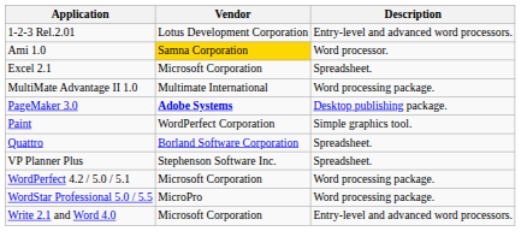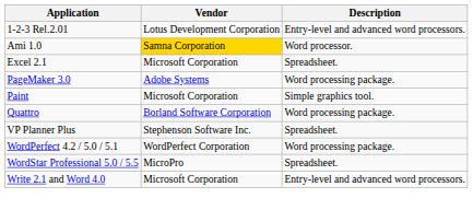- row: MultiMate Advantage II 1.0 | Multimate International | Word processing package.
PageMaker 3.0 | Vendor: bold -> normal
PageMaker 3.0 | Description: Desktop publishing package. -> Word processing package.
Paint | Vendor: WordPerfect Corporation -> Microsoft Corporation
Quattro | Description: Spreadsheet. -> Word processing package.
WordPerfect 4.2 / 5.0 / 5.1 | Vendor: Microsoft Corporation -> WordPerfect Corporation
WordStar Professional 5.0 / 5.5 | Description: Word processing package. -> Spreadsheet.
